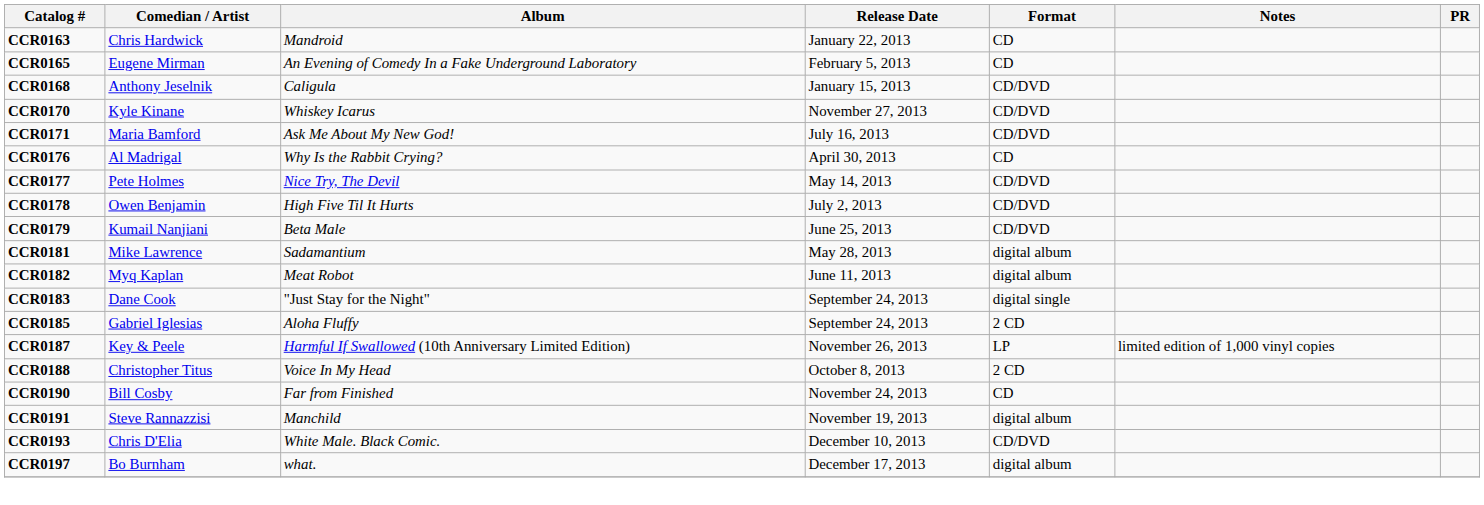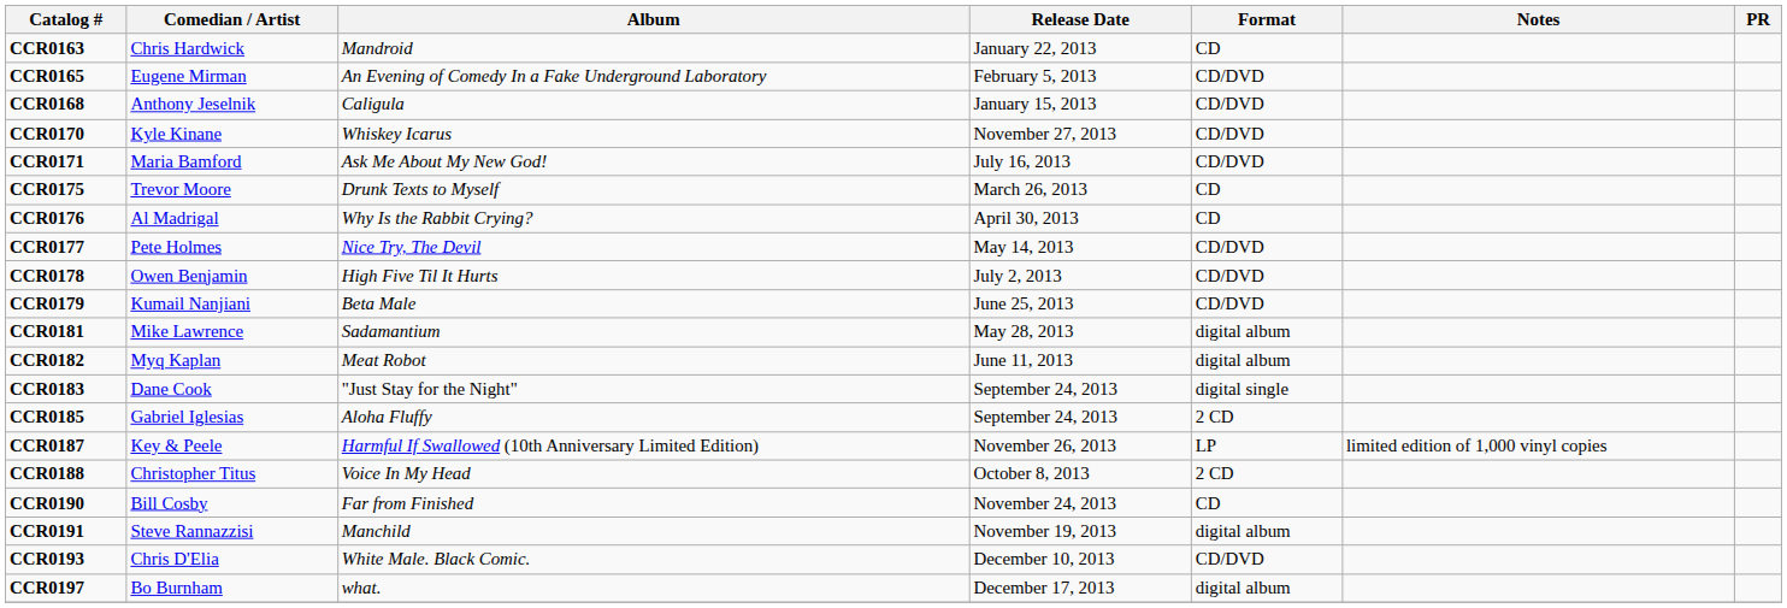CCR0165 | Format: CD -> CD/DVD
+ row: CCR0175 | Trevor Moore | Drunk Texts to Myself | March 26, 2013 | CD
